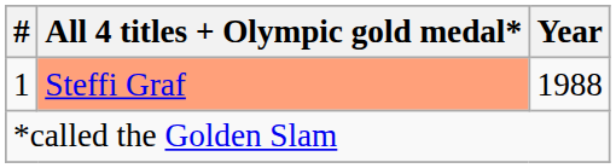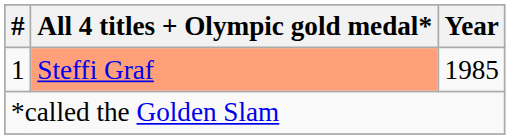1 | Year: 1988 -> 1985
